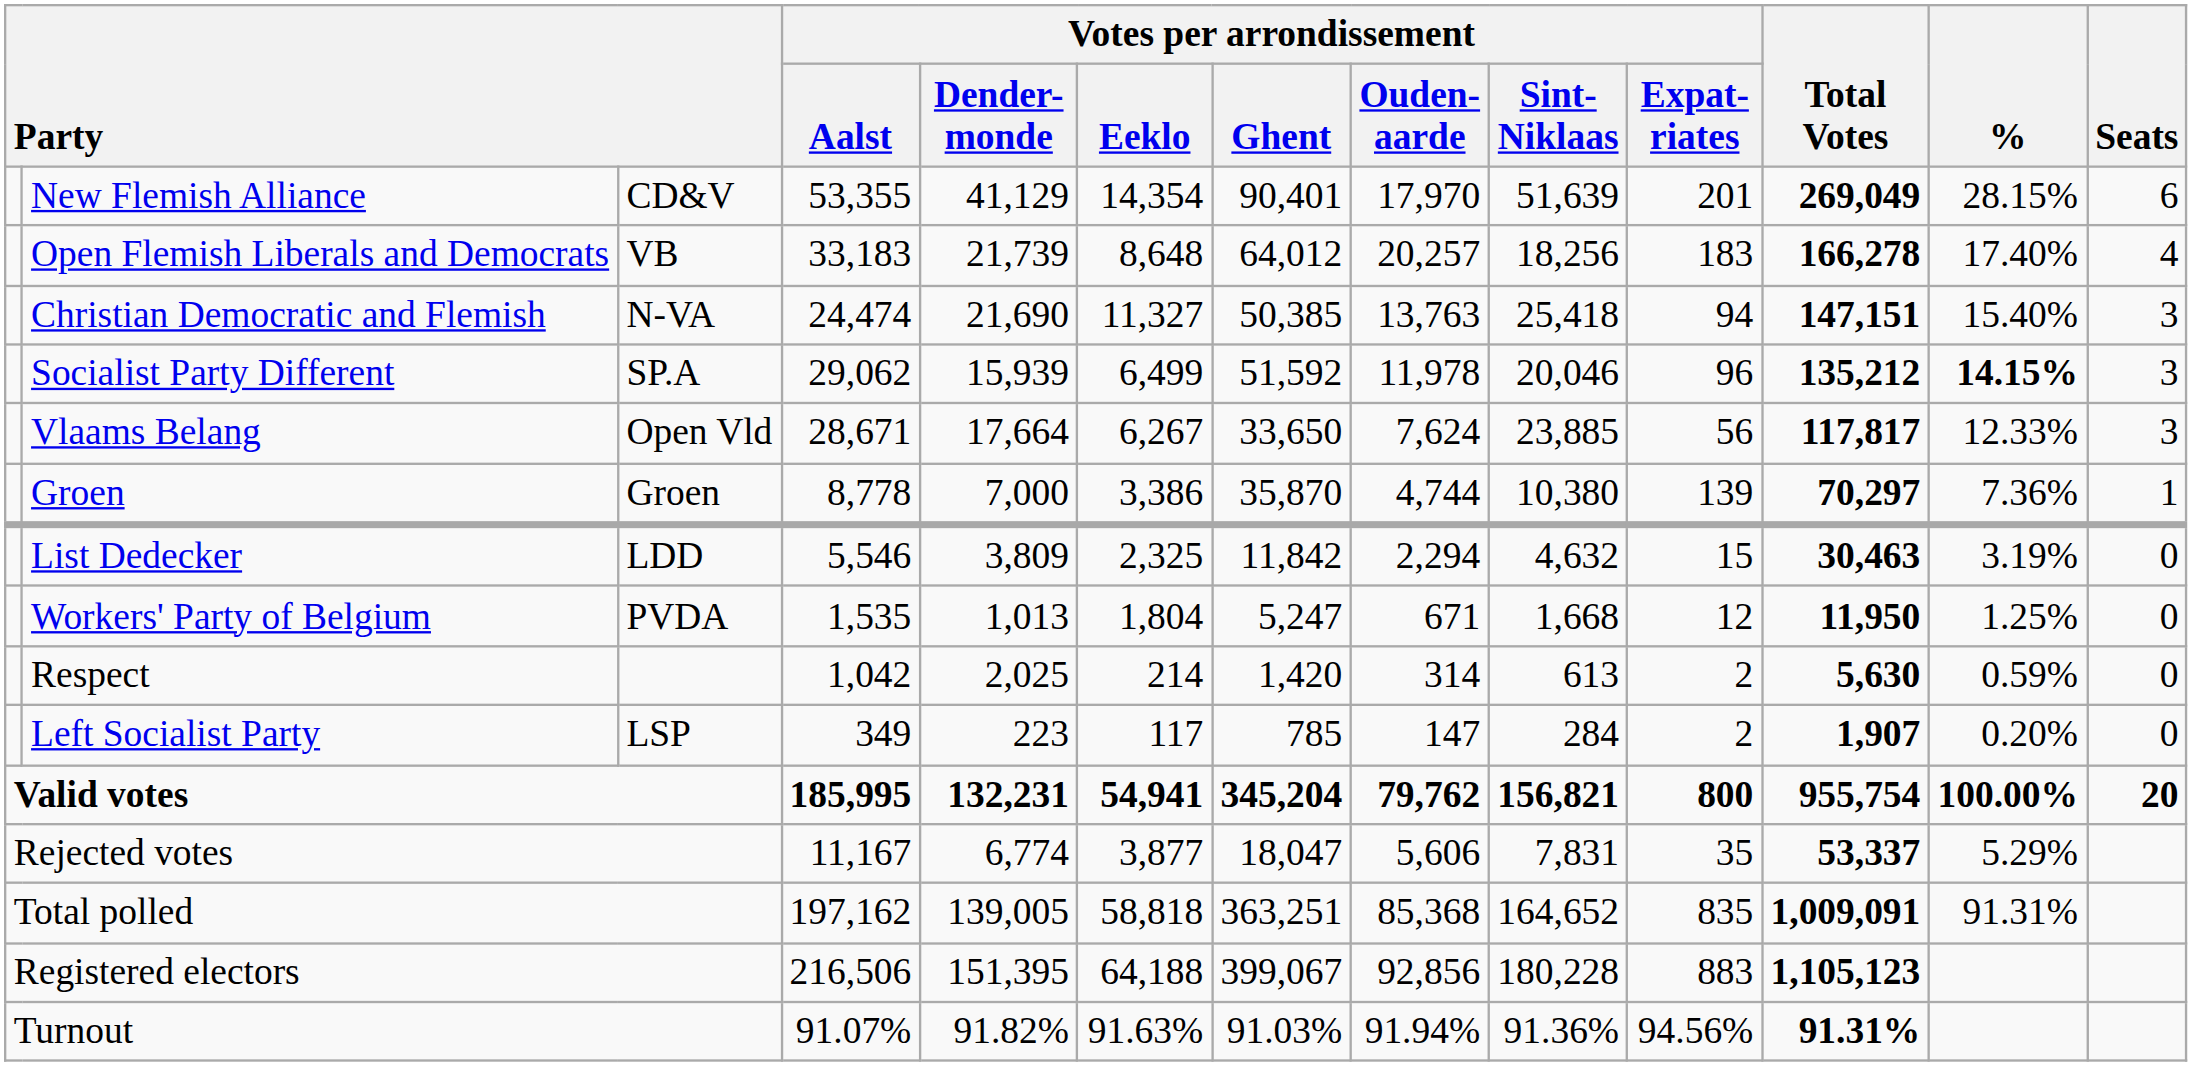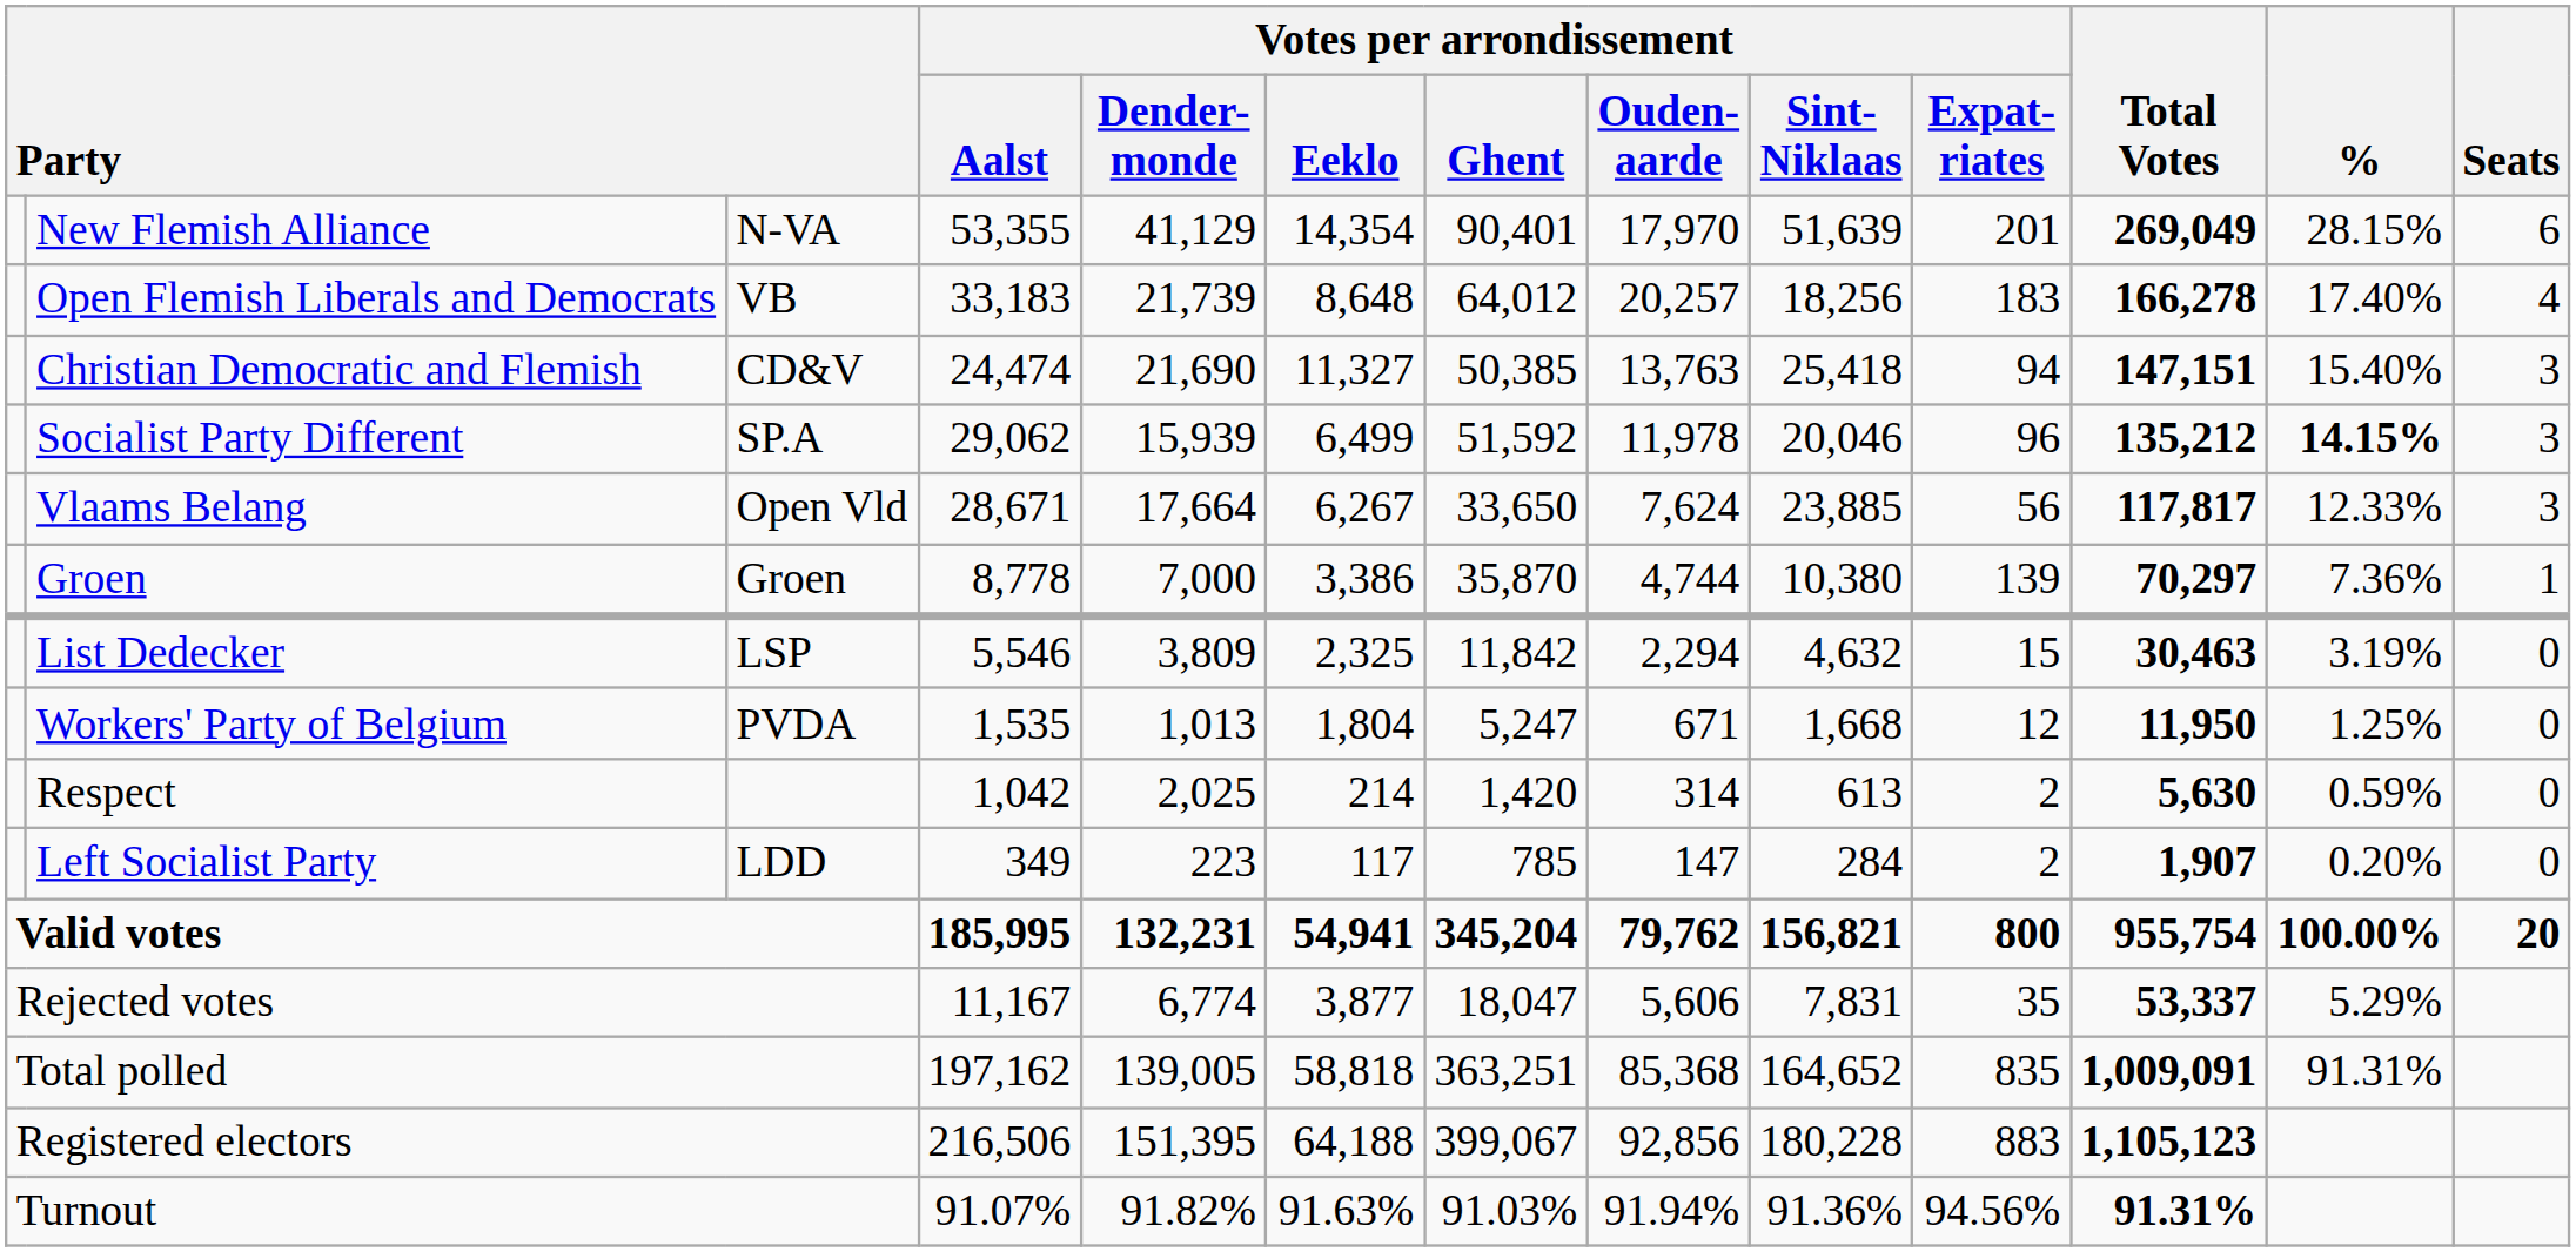New Flemish Alliance | column 3: CD&V -> N-VA
Christian Democratic and Flemish | column 3: N-VA -> CD&V
List Dedecker | column 3: LDD -> LSP
Left Socialist Party | column 3: LSP -> LDD
